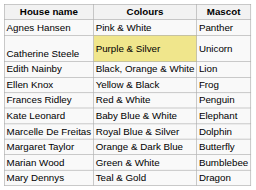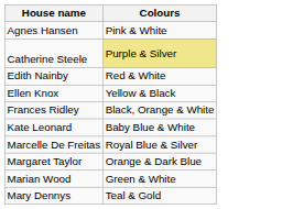- column: Mascot | Panther | Unicorn | Lion | Frog | Penguin | Elephant | Dolphin | Butterfly | Bumblebee | Dragon
Edith Nainby | Colours: Black, Orange & White -> Red & White
Frances Ridley | Colours: Red & White -> Black, Orange & White
